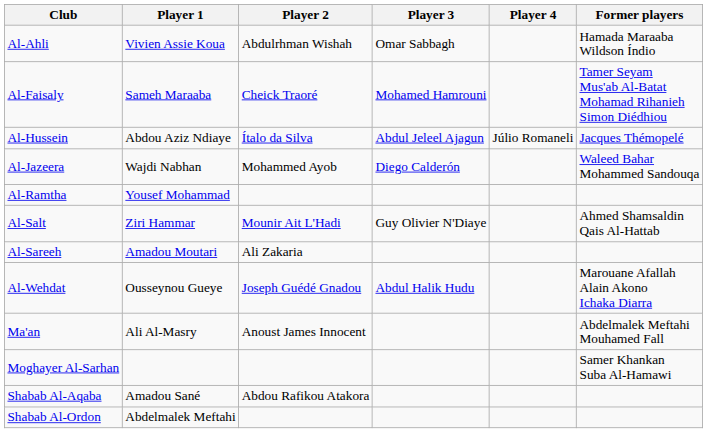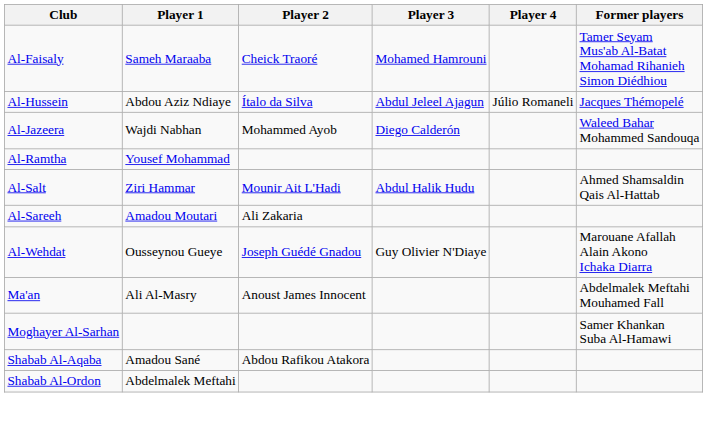- row: Al-Ahli | Vivien Assie Koua | Abdulrhman Wishah | Omar Sabbagh | Hamada Maraaba Wildson Índio
Al-Salt | Player 3: Guy Olivier N'Diaye -> Abdul Halik Hudu
Al-Wehdat | Player 3: Abdul Halik Hudu -> Guy Olivier N'Diaye
